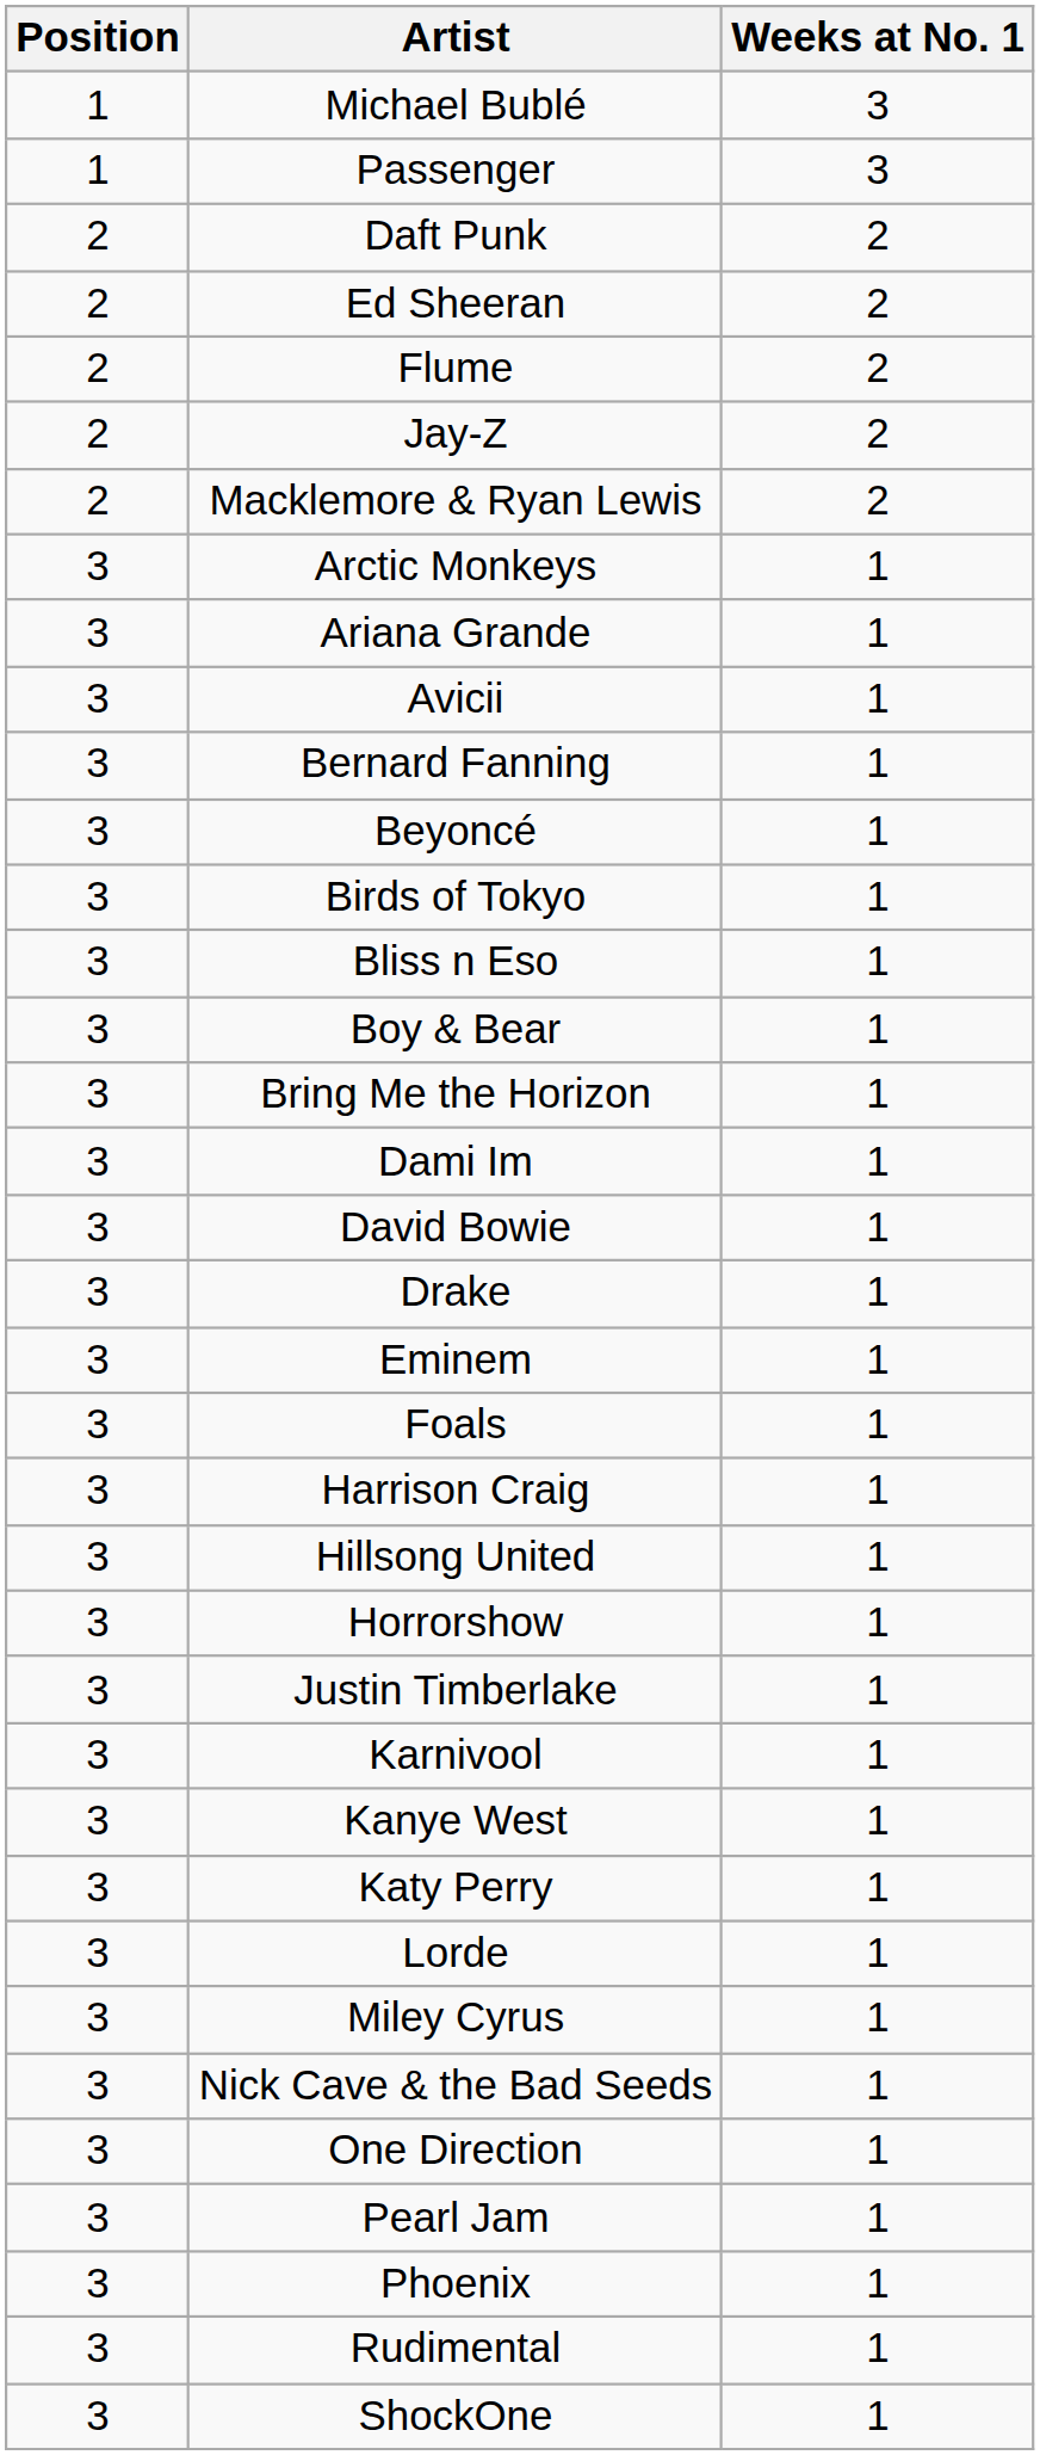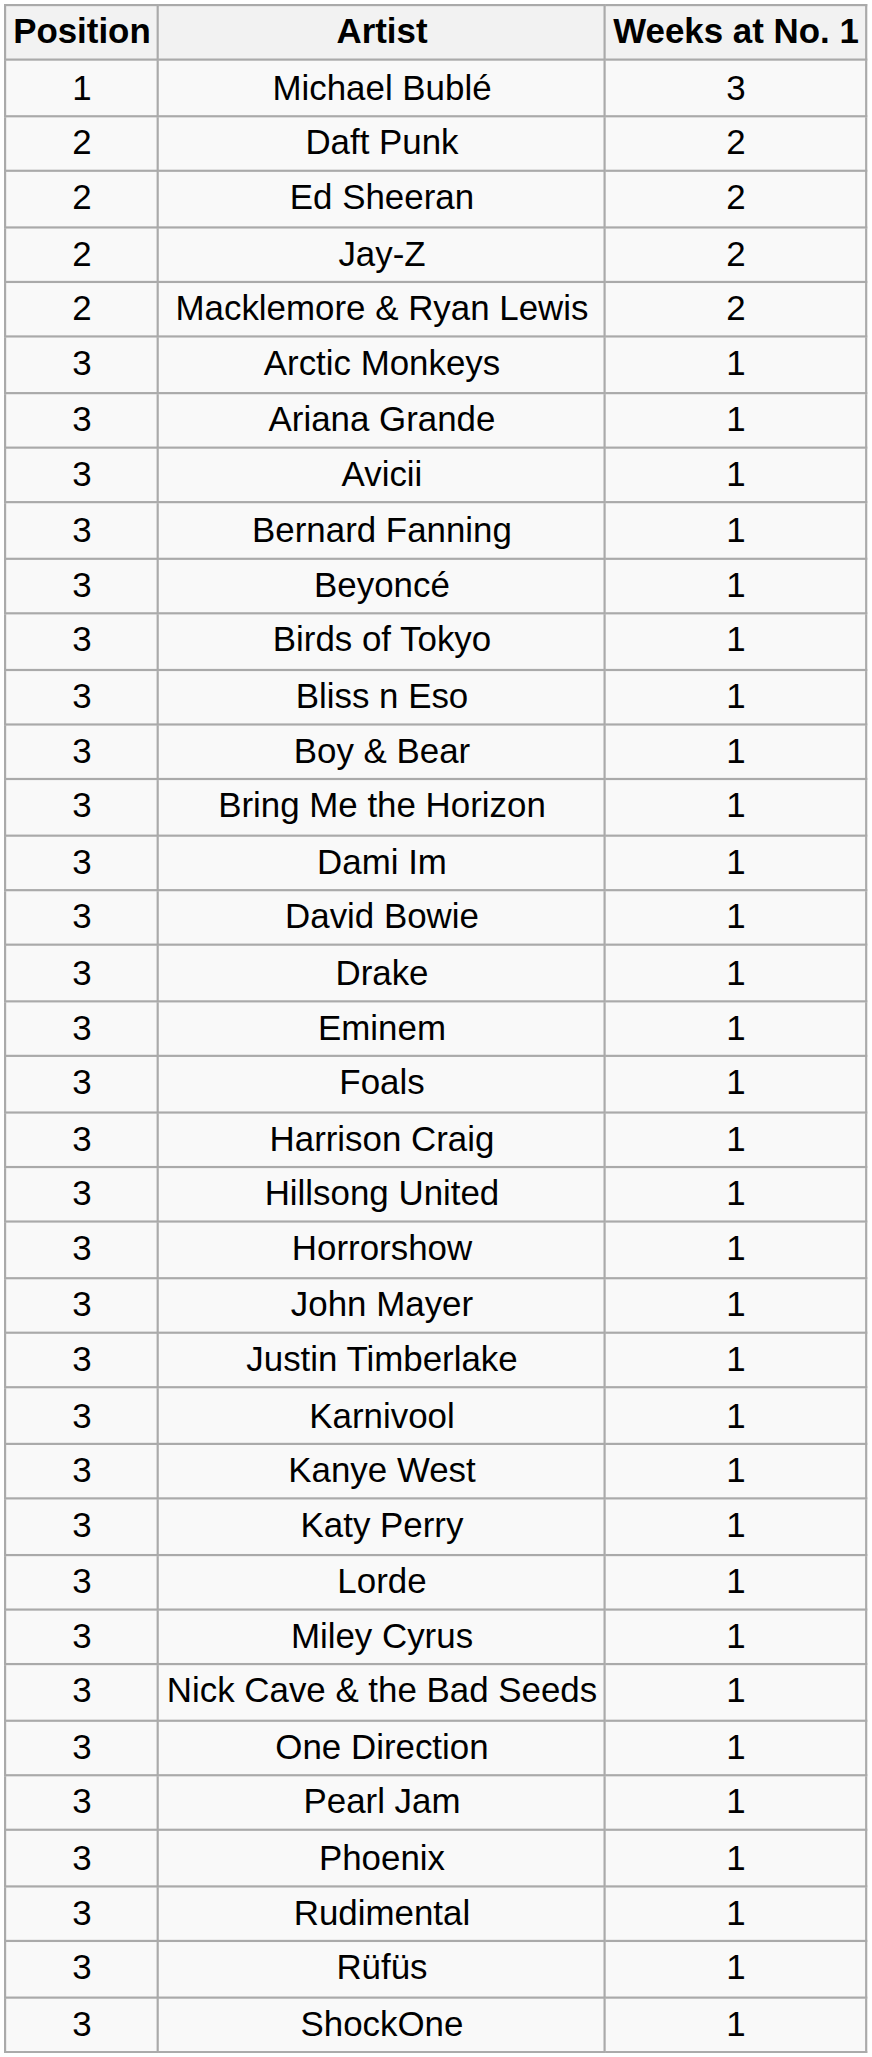- row: 1 | Passenger | 3
- row: 2 | Flume | 2
+ row: 3 | John Mayer | 1
+ row: 3 | Rüfüs | 1
